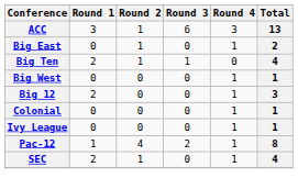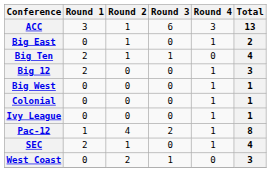rows swapped: Big West <-> Big 12
+ row: West Coast | 0 | 2 | 1 | 0 | 3
